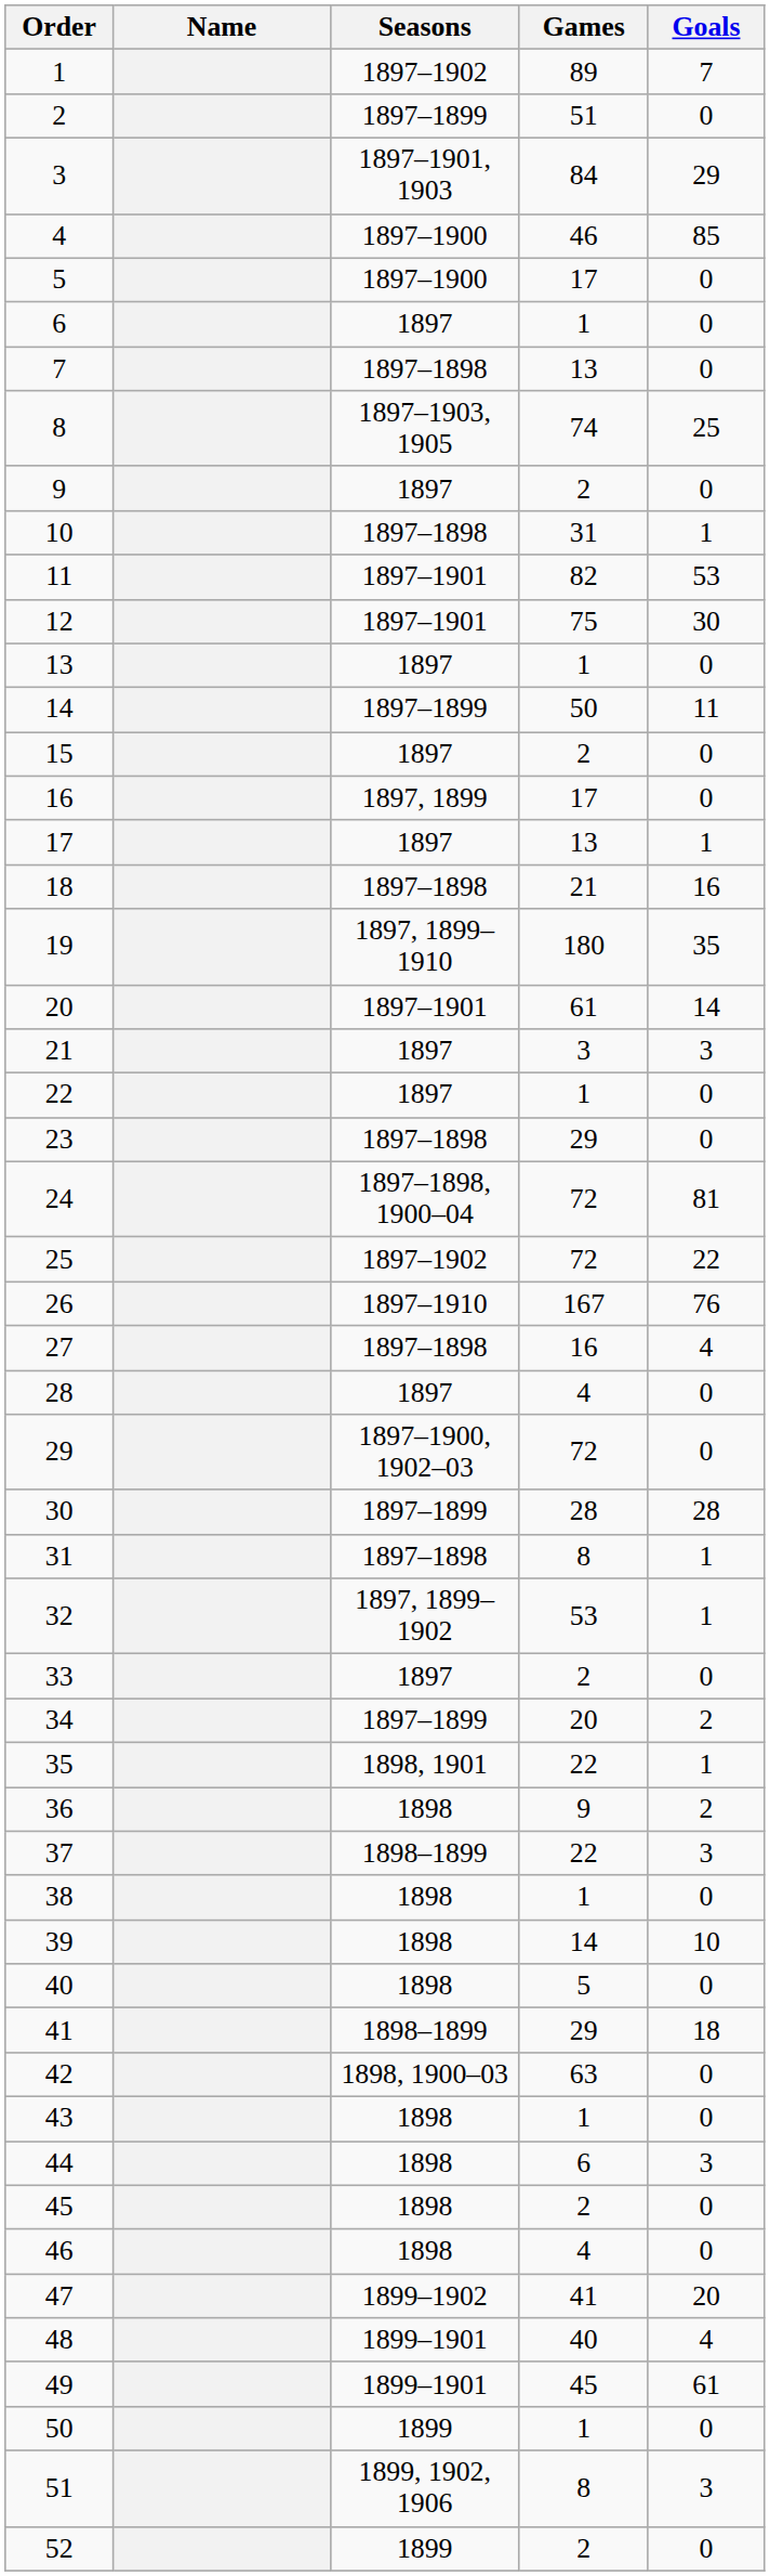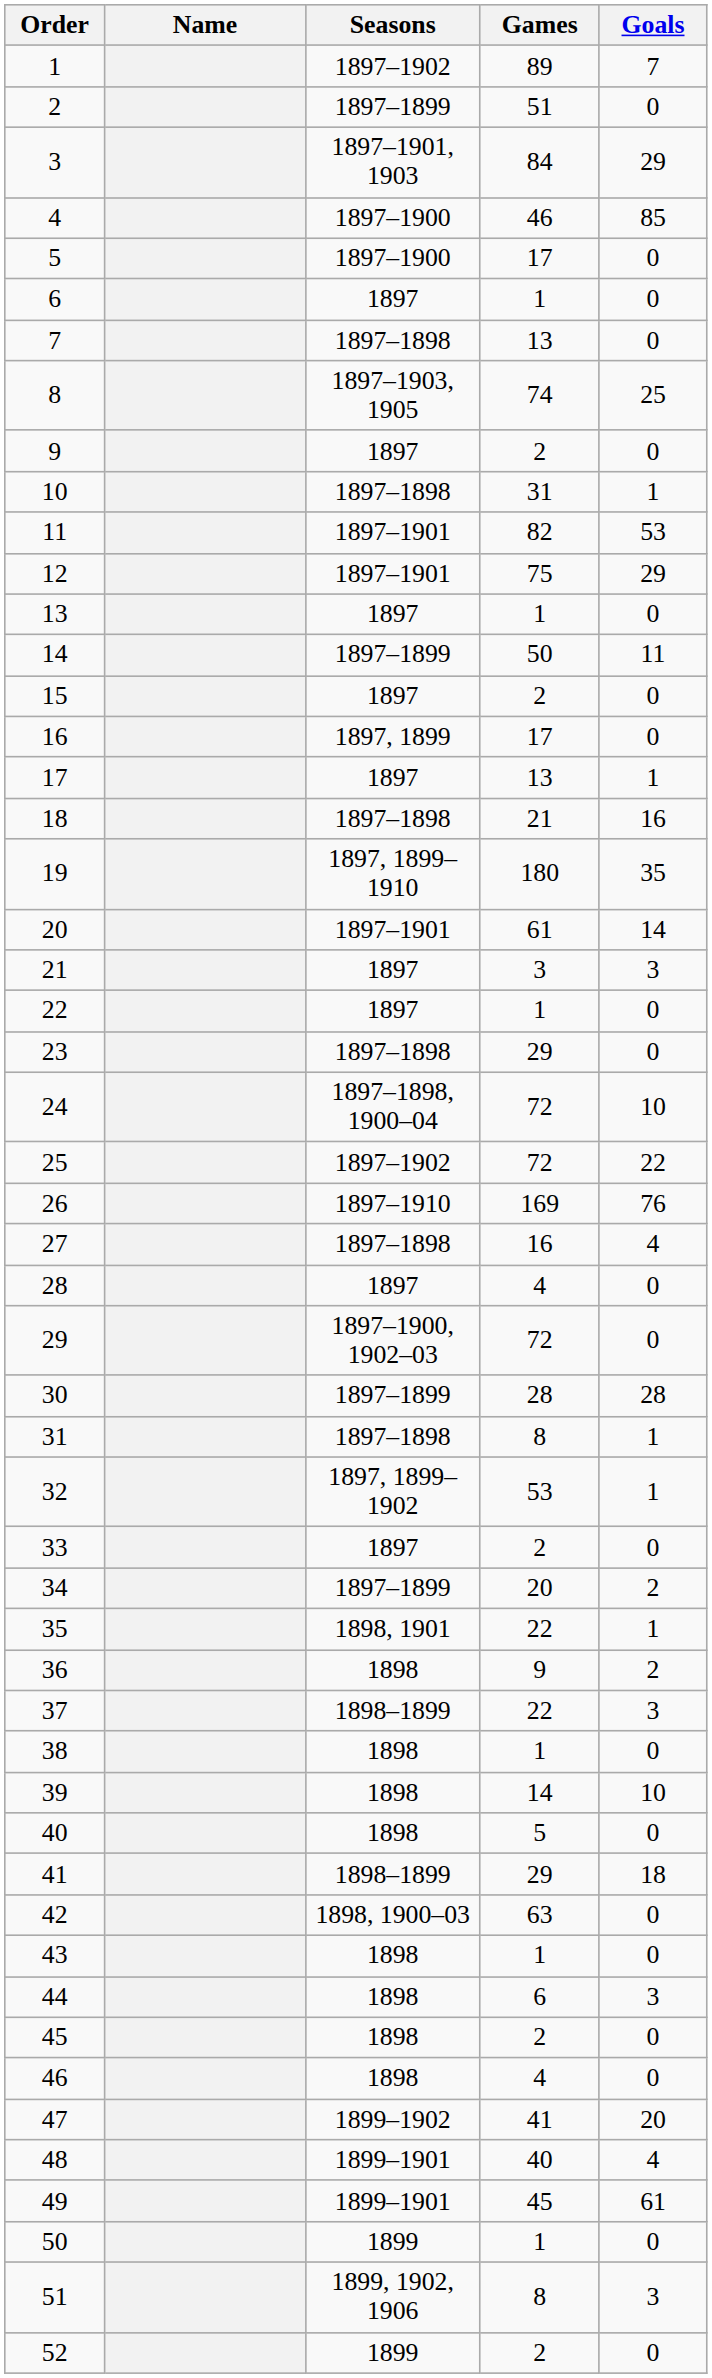12 | Goals: 30 -> 29
24 | Goals: 81 -> 10
26 | Games: 167 -> 169
